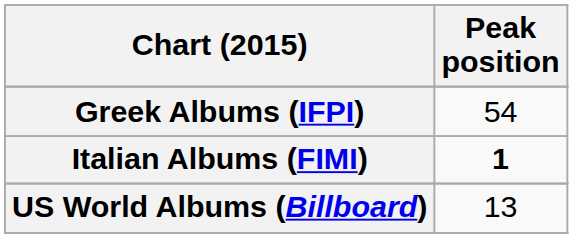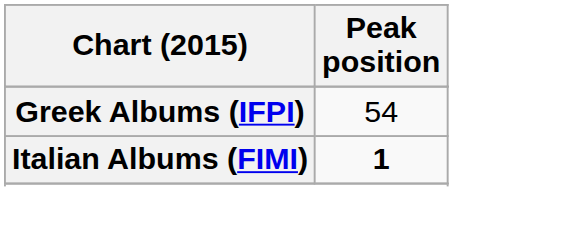- row: US World Albums (Billboard) | 13
